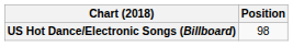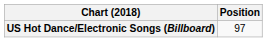US Hot Dance/Electronic Songs (Billboard) | Position: 98 -> 97
